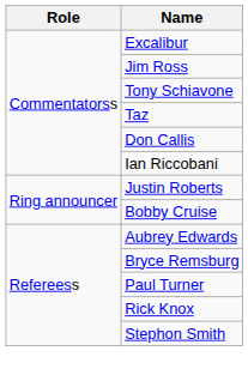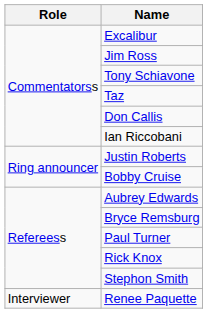+ row: Interviewer | Renee Paquette
